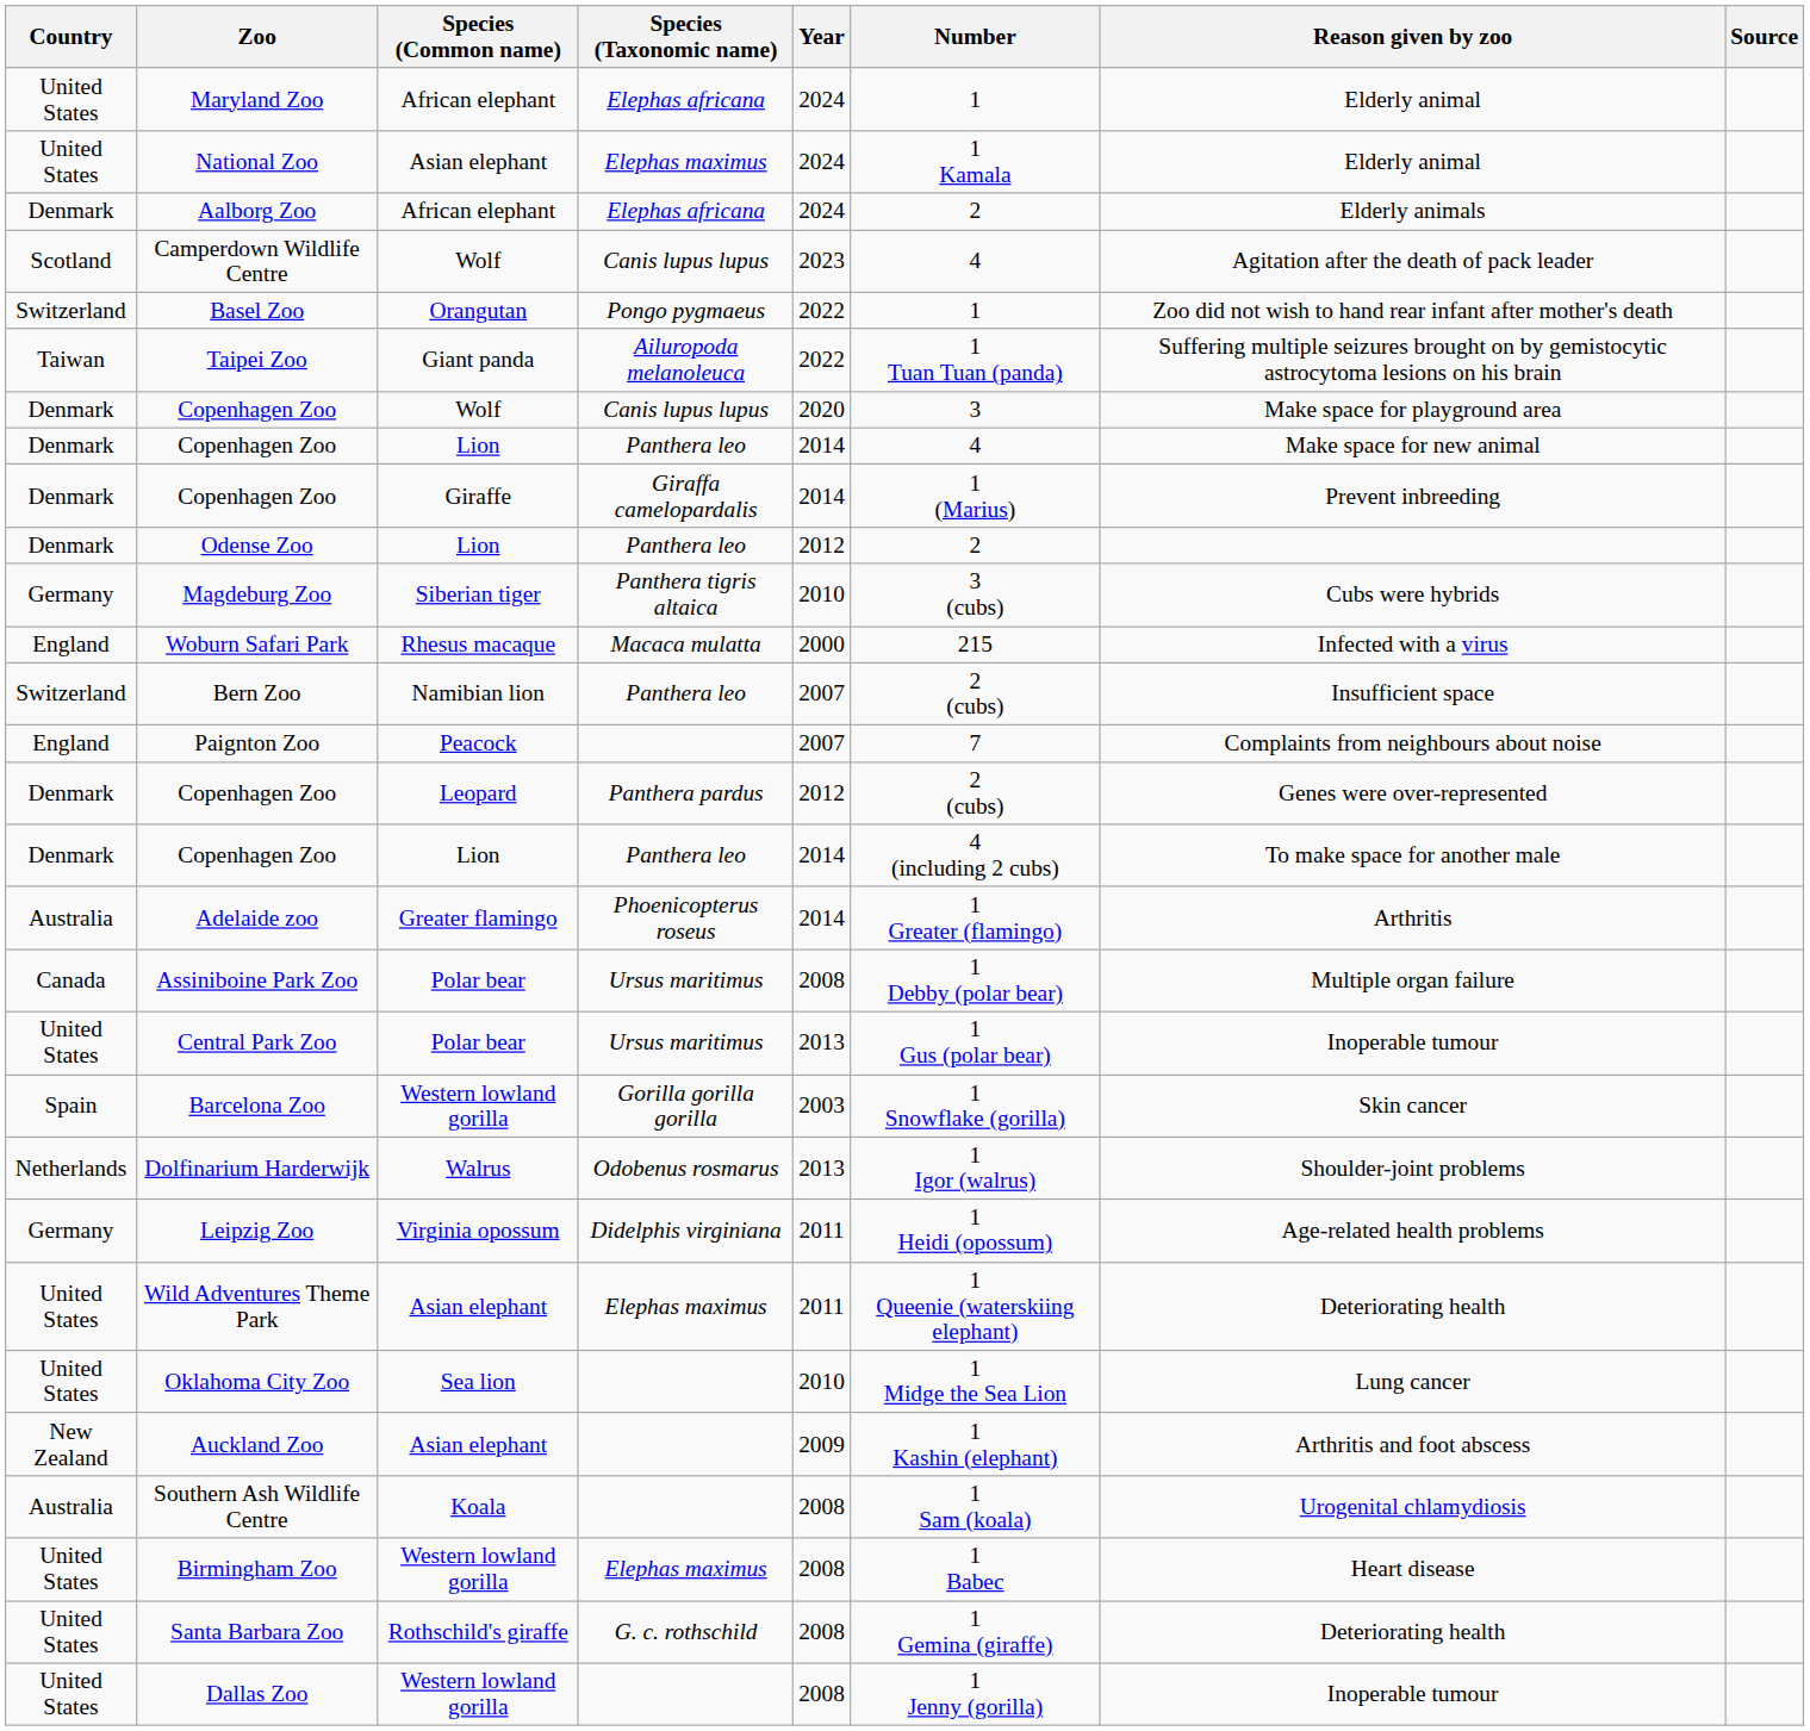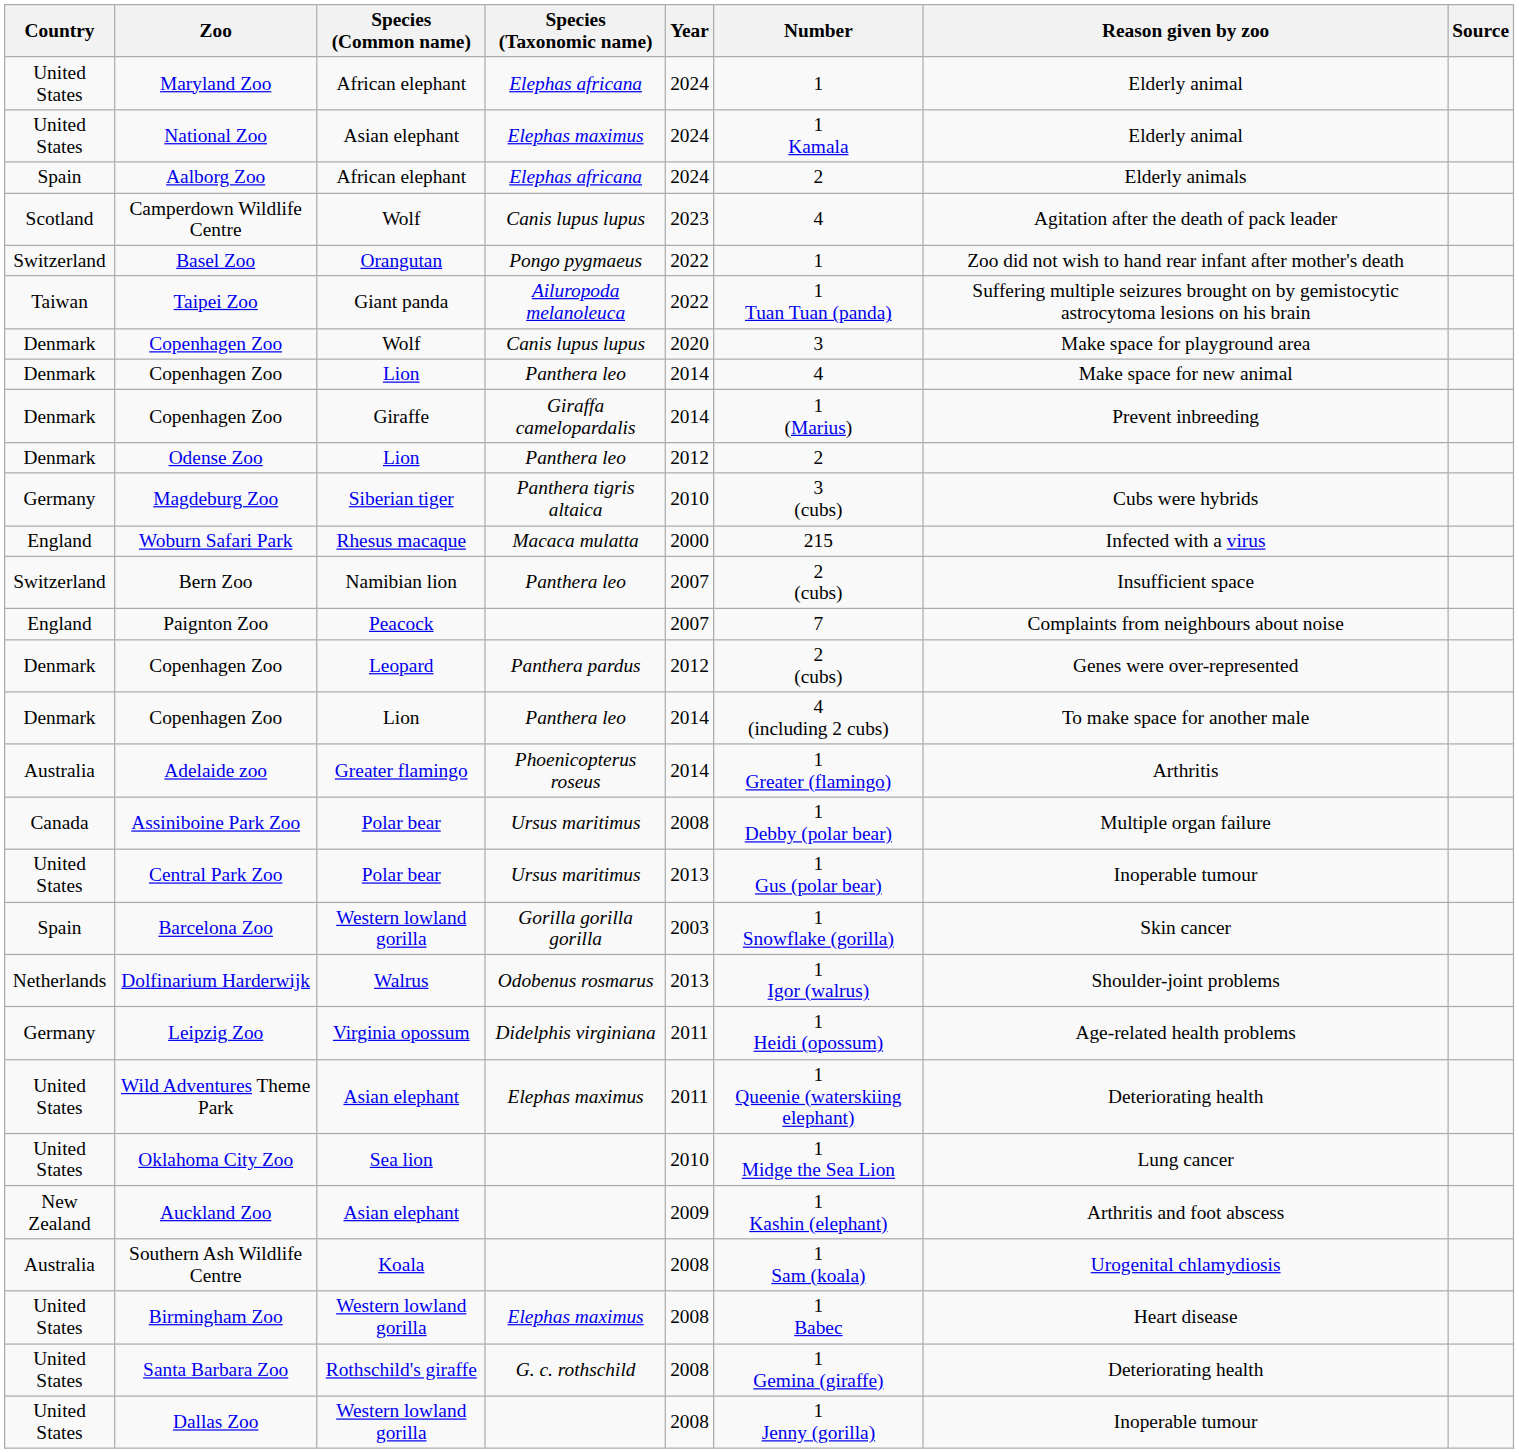Aalborg Zoo | Country: Denmark -> Spain
